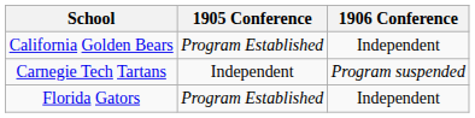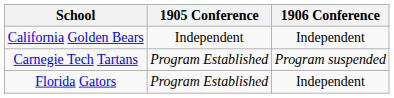California Golden Bears | 1905 Conference: Program Established -> Independent
Carnegie Tech Tartans | 1905 Conference: Independent -> Program Established
